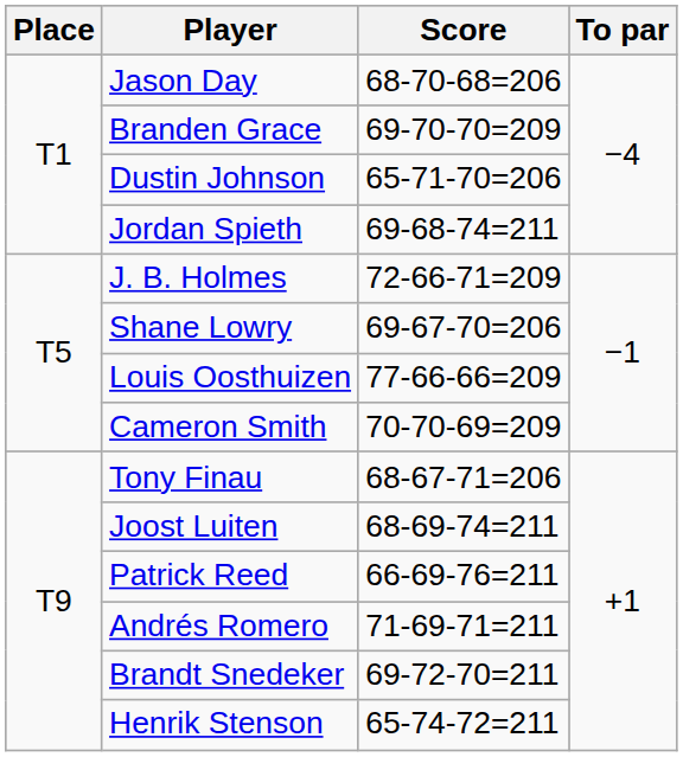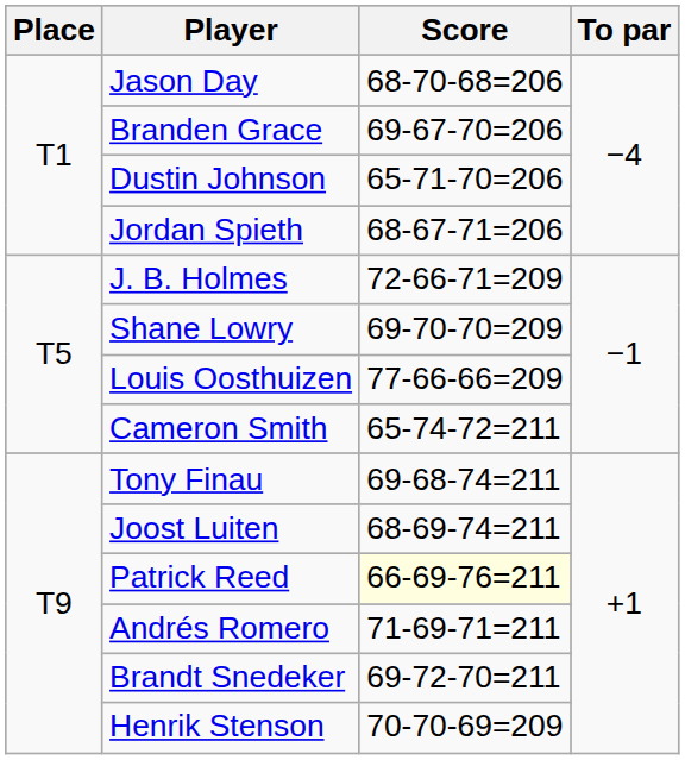Branden Grace | Score: 69-70-70=209 -> 69-67-70=206
Jordan Spieth | Score: 69-68-74=211 -> 68-67-71=206
Shane Lowry | Score: 69-67-70=206 -> 69-70-70=209
Cameron Smith | Score: 70-70-69=209 -> 65-74-72=211
Tony Finau | Score: 68-67-71=206 -> 69-68-74=211
Patrick Reed | Score: no background -> lightyellow background
Henrik Stenson | Score: 65-74-72=211 -> 70-70-69=209
